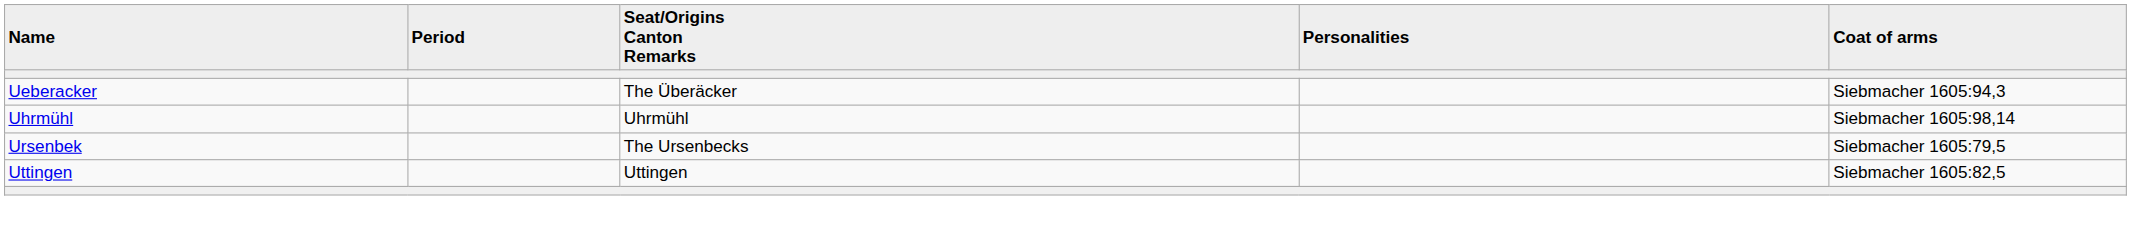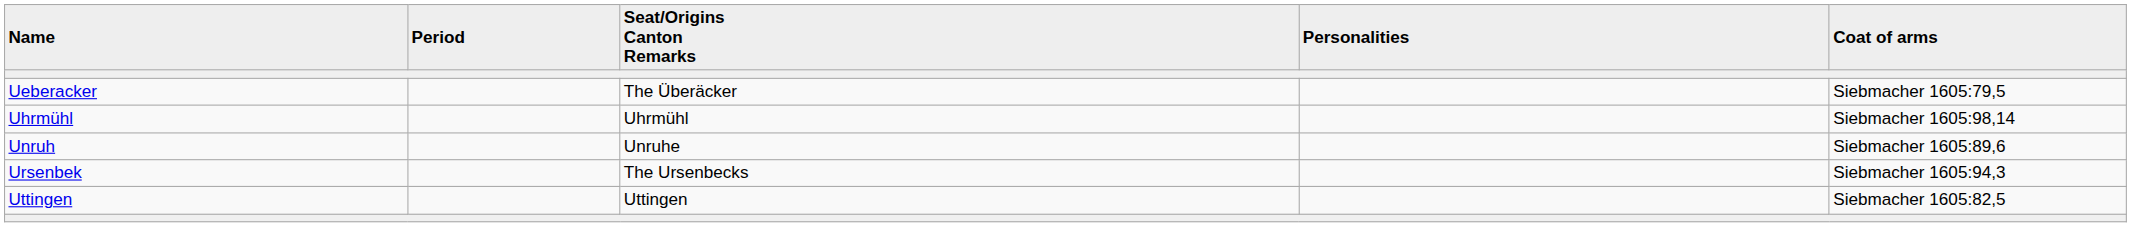Ueberacker | Coat of arms: Siebmacher 1605:94,3 -> Siebmacher 1605:79,5
+ row: Unruh | Unruhe | Siebmacher 1605:89,6
Ursenbek | Coat of arms: Siebmacher 1605:79,5 -> Siebmacher 1605:94,3
